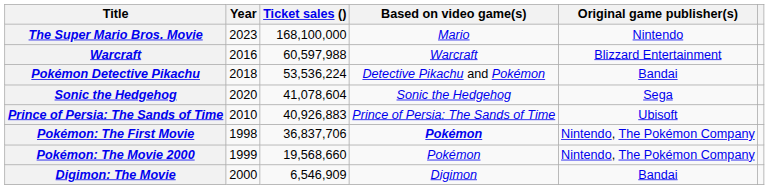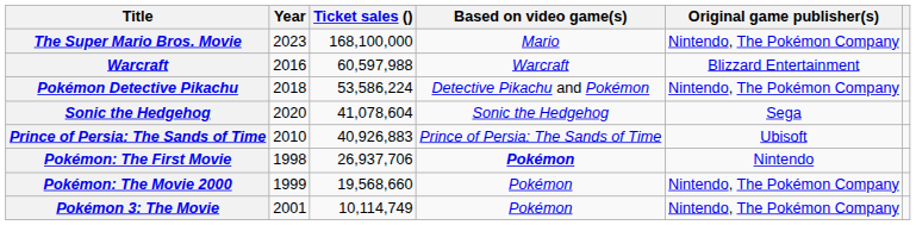The Super Mario Bros. Movie | Original game publisher(s): Nintendo -> Nintendo, The Pokémon Company
Pokémon Detective Pikachu | Ticket sales (): 53,536,224 -> 53,586,224
Pokémon Detective Pikachu | Original game publisher(s): Bandai -> Nintendo, The Pokémon Company
Pokémon: The First Movie | Ticket sales (): 36,837,706 -> 26,937,706
Pokémon: The First Movie | Original game publisher(s): Nintendo, The Pokémon Company -> Nintendo
+ row: Pokémon 3: The Movie | 2001 | 10,114,749 | Pokémon | Nintendo, The Pokémon Company
- row: Digimon: The Movie | 2000 | 6,546,909 | Digimon | Bandai
